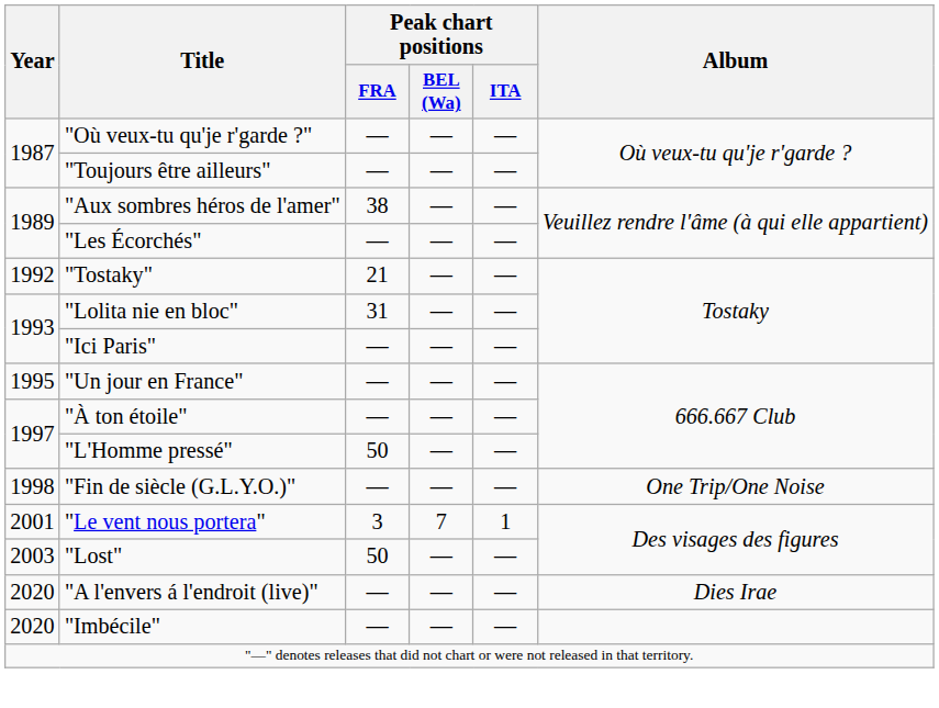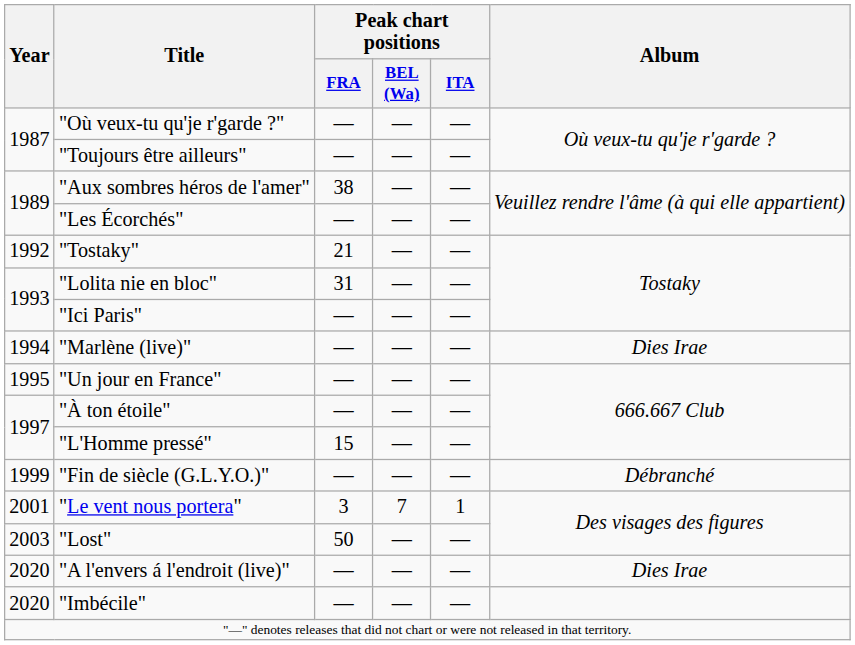+ row: 1994 | "Marlène (live)" | — | — | — | Dies Irae
"L'Homme pressé" | Peak chart positions / FRA: 50 -> 15
"Fin de siècle (G.L.Y.O.)" | Year: 1998 -> 1999
"Fin de siècle (G.L.Y.O.)" | Album: One Trip/One Noise -> Débranché
